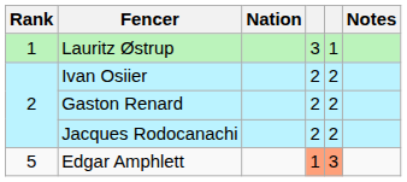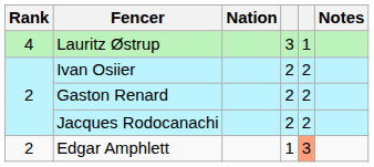Lauritz Østrup | Rank: 1 -> 4
Edgar Amphlett | Rank: 5 -> 2
Edgar Amphlett | column 4: lightsalmon background -> no background
